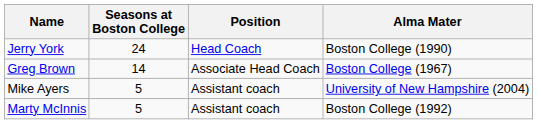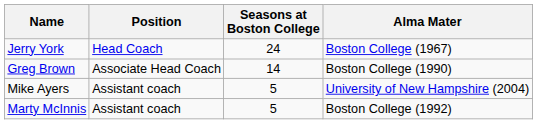columns swapped: Position <-> Seasons at Boston College
Jerry York | Alma Mater: Boston College (1990) -> Boston College (1967)
Greg Brown | Alma Mater: Boston College (1967) -> Boston College (1990)
